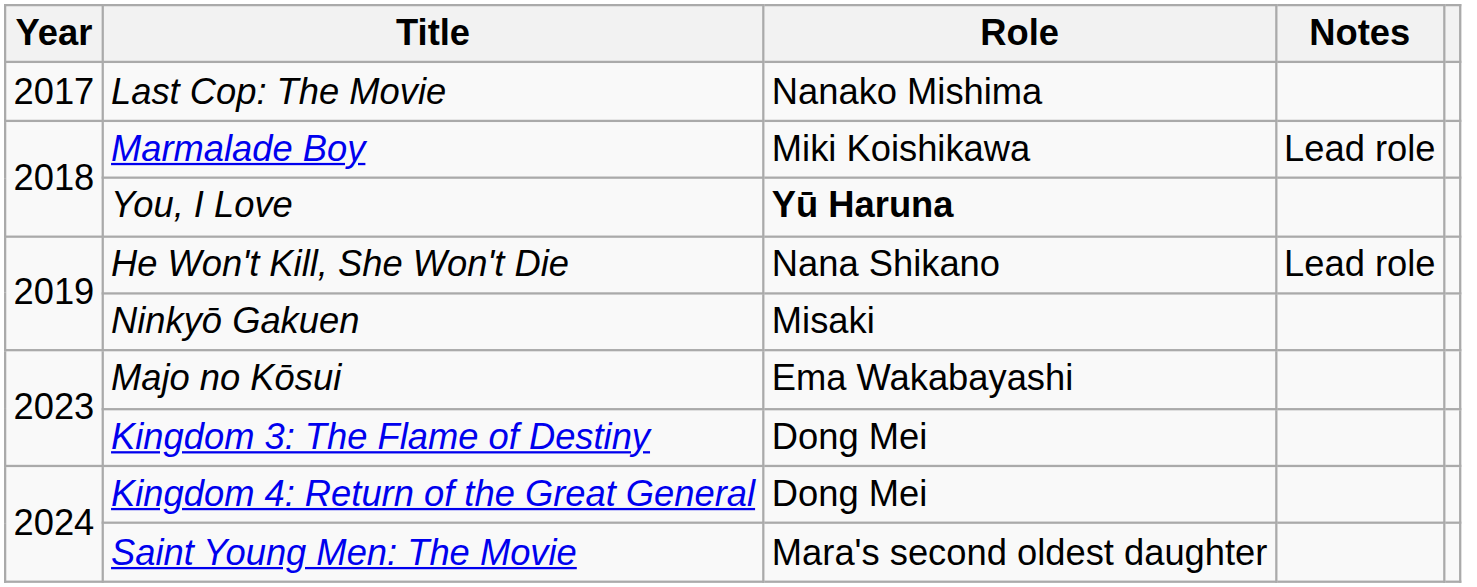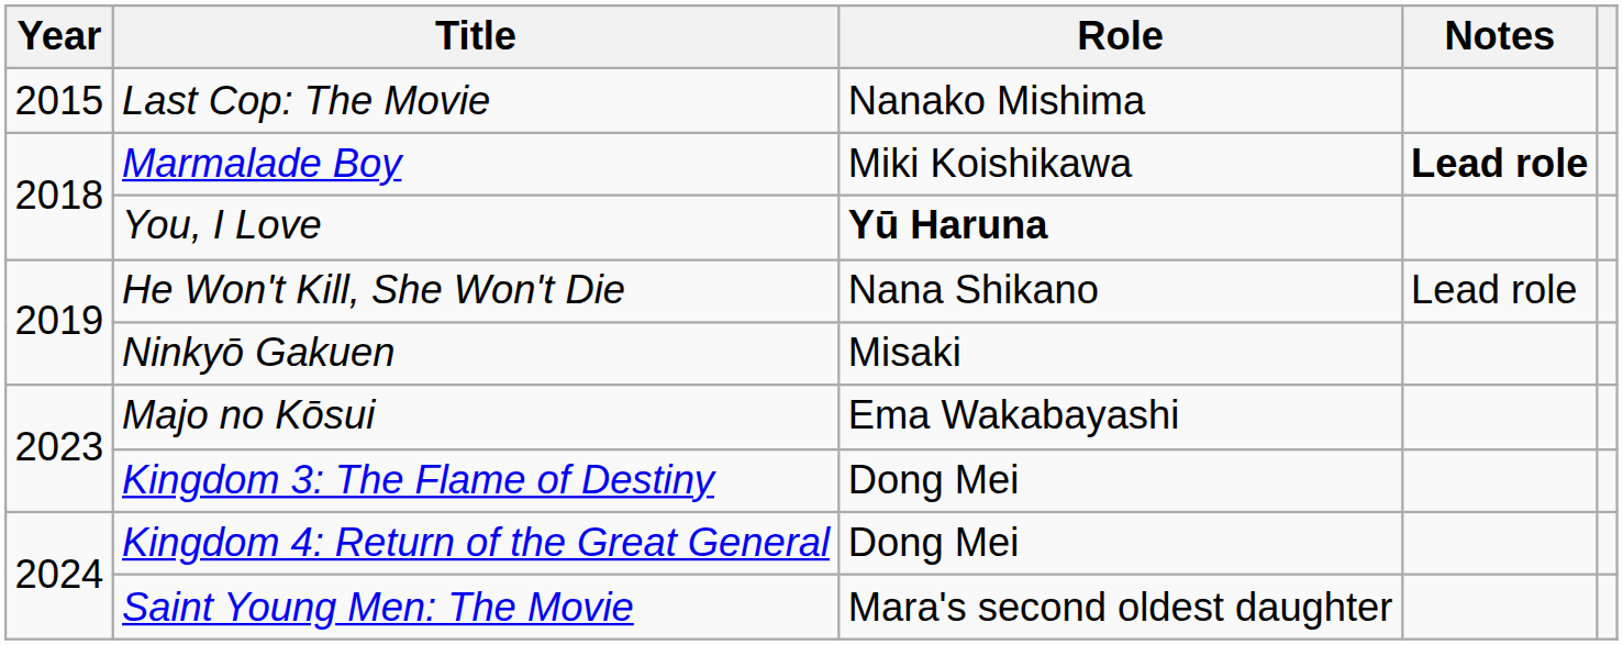Last Cop: The Movie | Year: 2017 -> 2015
Marmalade Boy | Notes: normal -> bold
